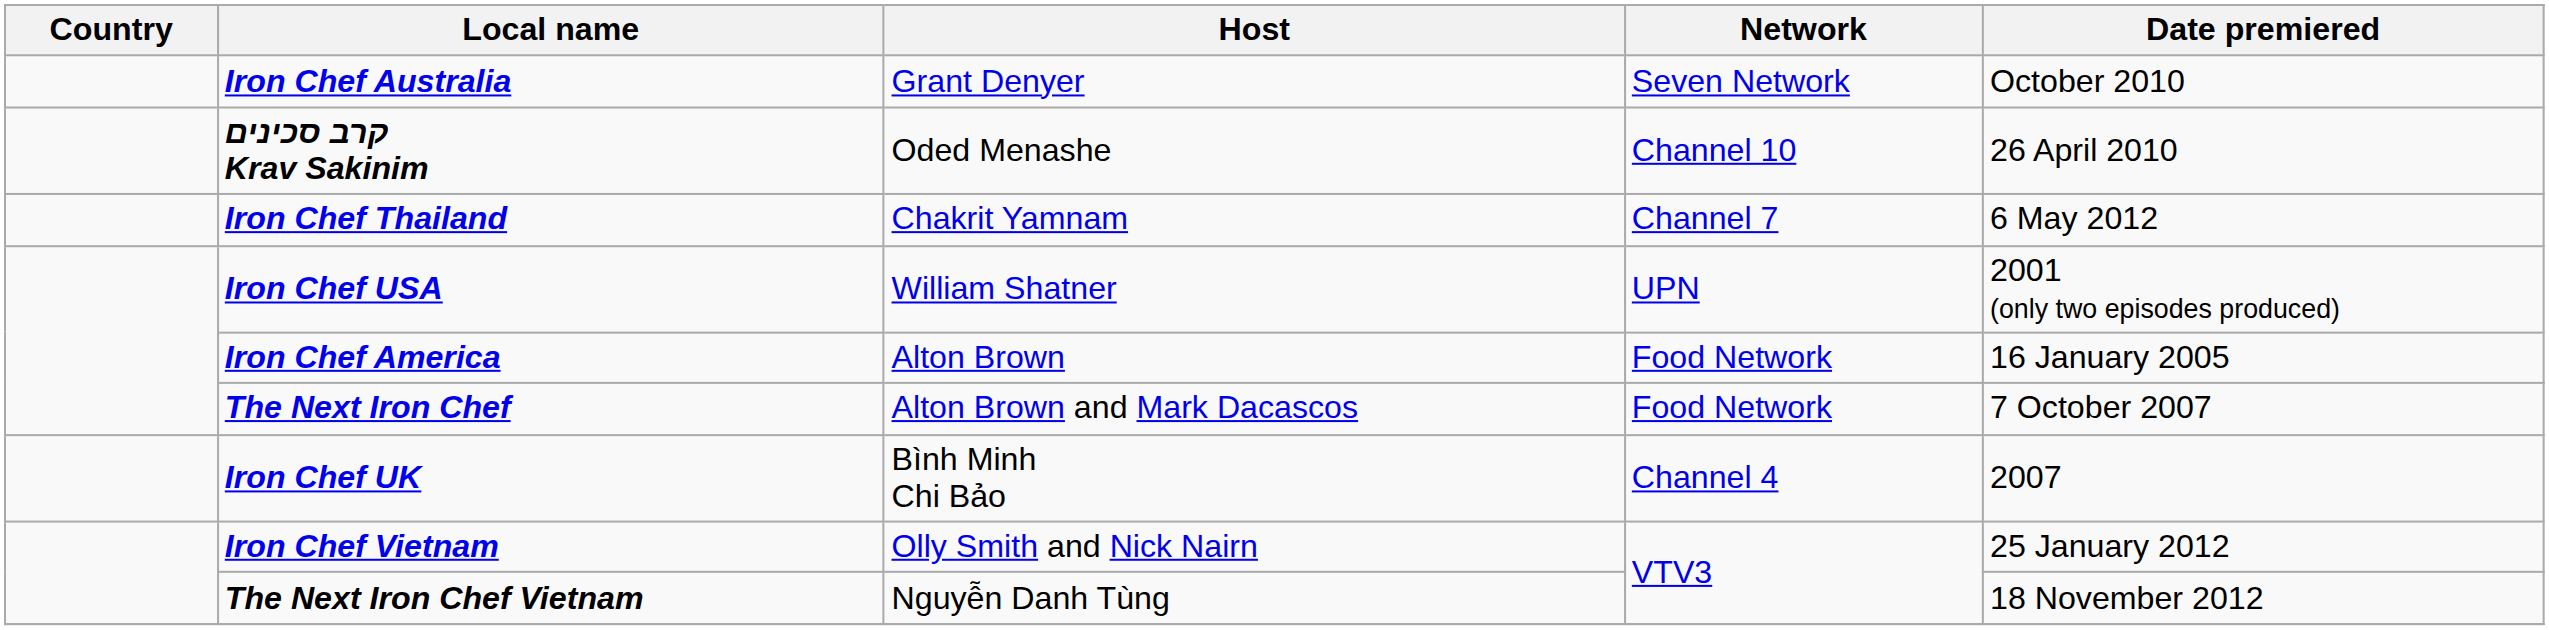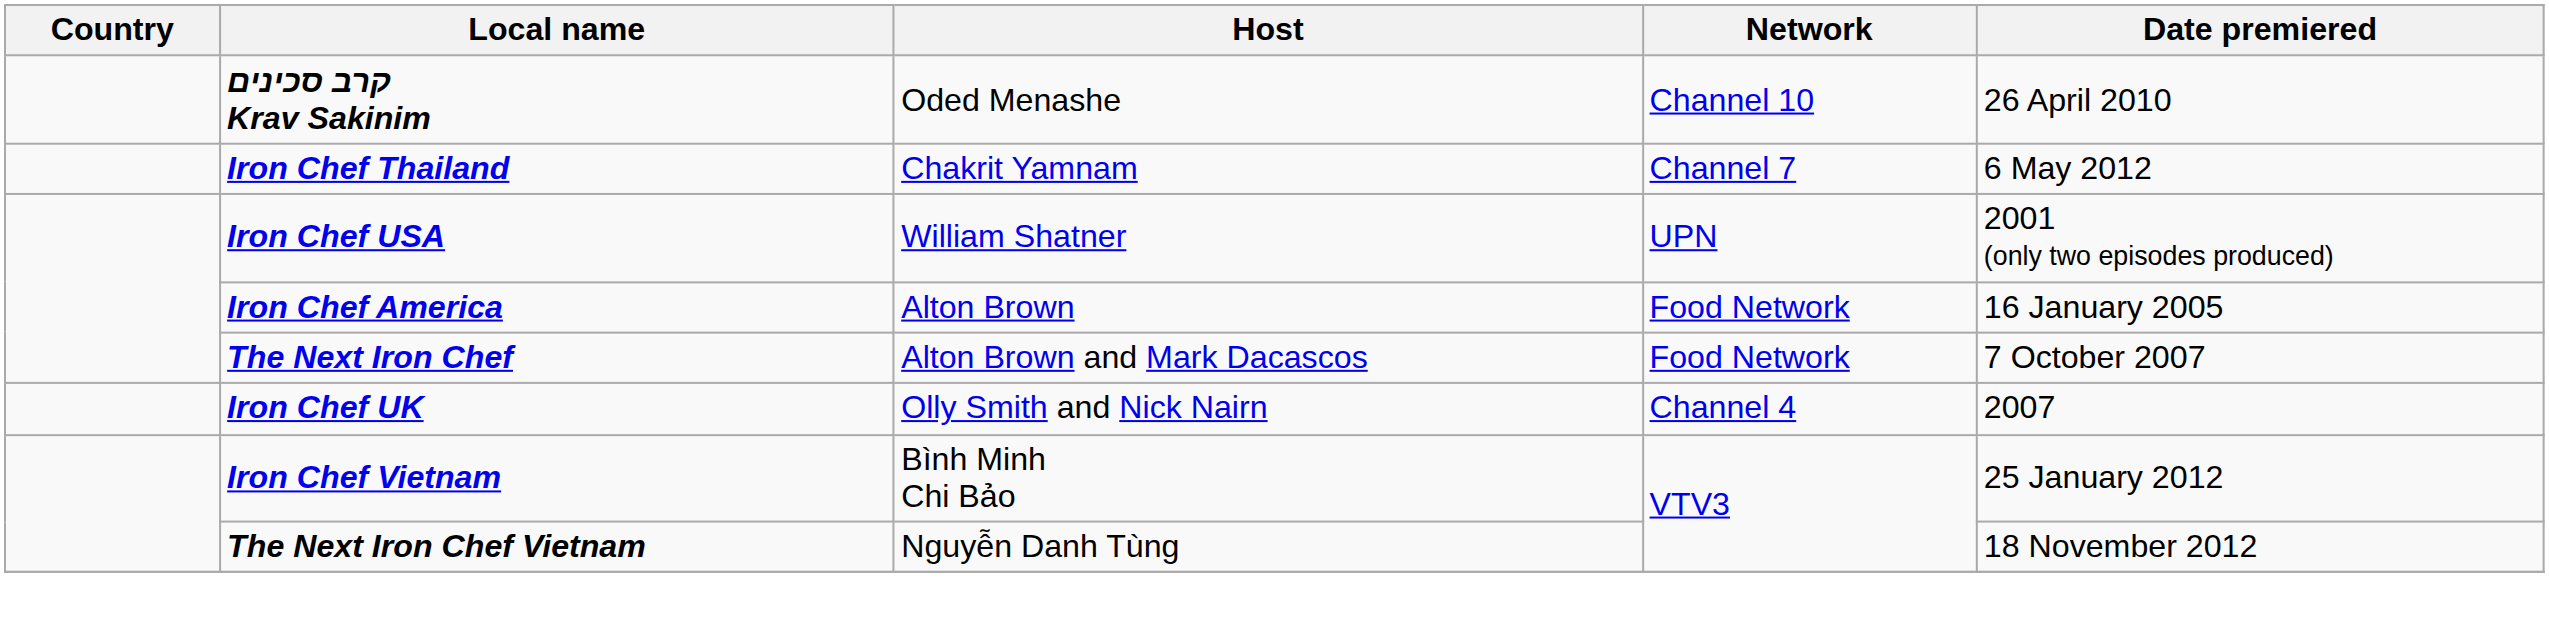- row: Iron Chef Australia | Grant Denyer | Seven Network | October 2010
Iron Chef UK | Host: Bình Minh Chi Bảo -> Olly Smith and Nick Nairn
Iron Chef Vietnam | Host: Olly Smith and Nick Nairn -> Bình Minh Chi Bảo
